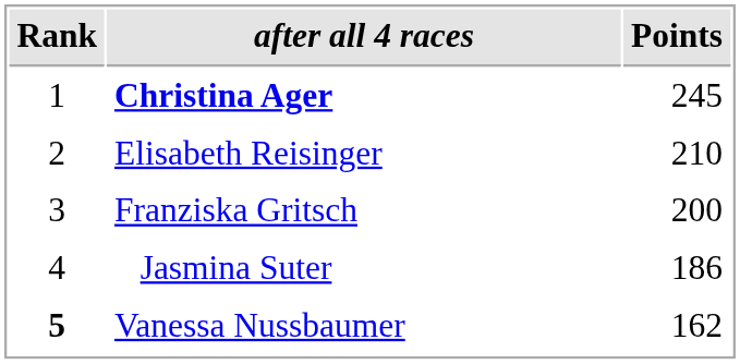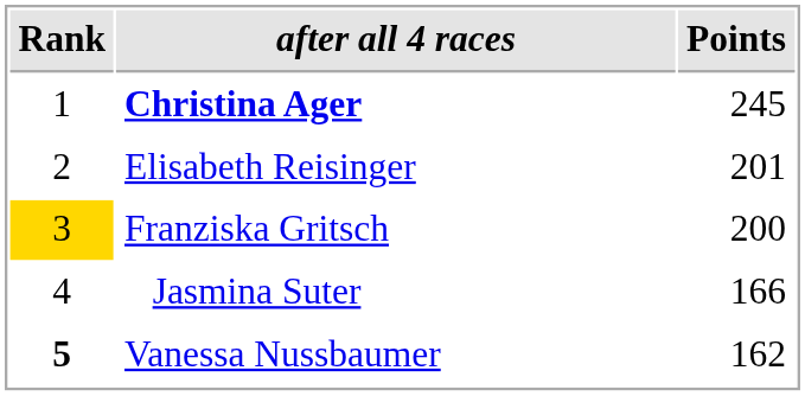Elisabeth Reisinger | Points: 210 -> 201
Franziska Gritsch | Rank: no background -> gold background
Jasmina Suter | Points: 186 -> 166
